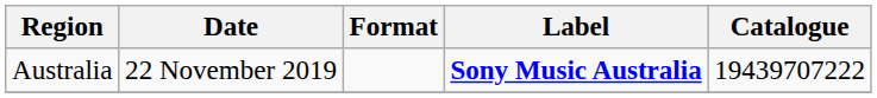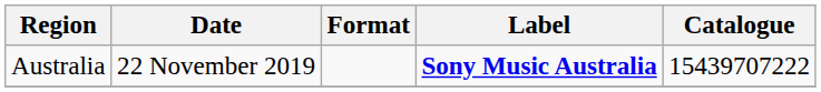Australia | Catalogue: 19439707222 -> 15439707222
